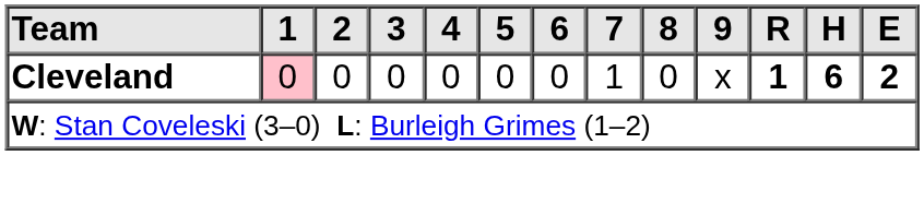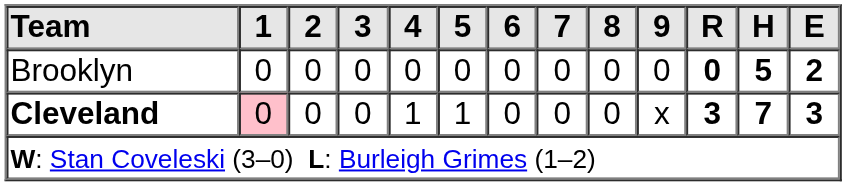+ row: Brooklyn | 0 | 0 | 0 | 0 | 0 | 0 | 0 | 0 | 0 | 0 | 5 | 2
Cleveland | 4: 0 -> 1
Cleveland | 5: 0 -> 1
Cleveland | 7: 1 -> 0
Cleveland | R: 1 -> 3
Cleveland | H: 6 -> 7
Cleveland | E: 2 -> 3
